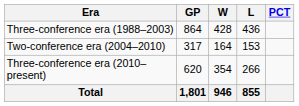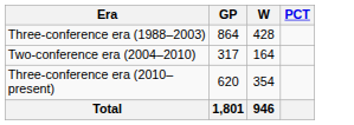- column: L | 436 | 153 | 266 | 855
